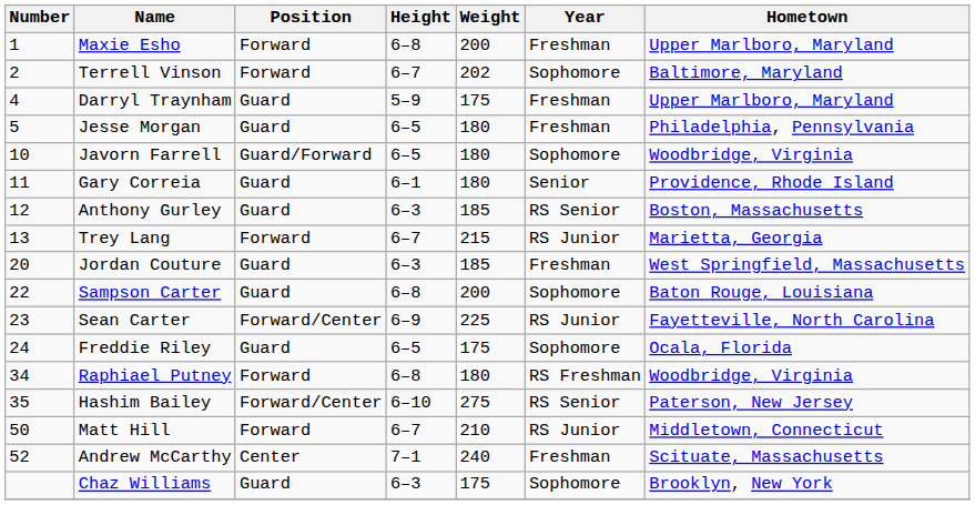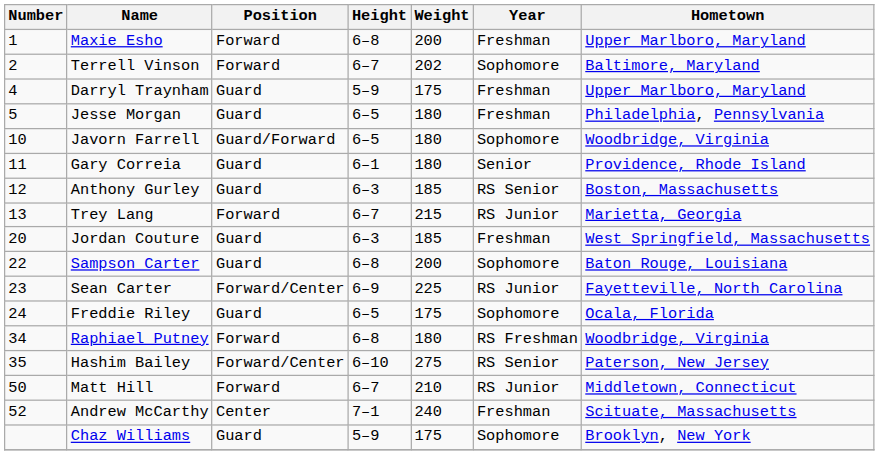Chaz Williams | Height: 6–3 -> 5–9
